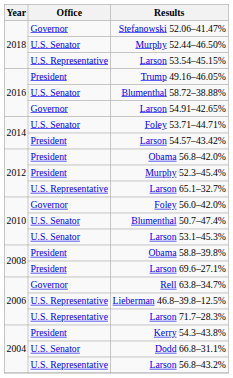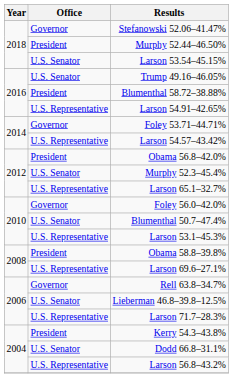Murphy 52.44–46.50% | Office: U.S. Senator -> President
Larson 53.54–45.15% | Office: U.S. Representative -> U.S. Senator
Trump 49.16–46.05% | Office: President -> U.S. Senator
Blumenthal 58.72–38.88% | Office: U.S. Senator -> President
Larson 54.91–42.65% | Office: Governor -> U.S. Representative
Foley 53.71–44.71% | Office: U.S. Senator -> Governor
Larson 54.57–43.42% | Office: President -> U.S. Representative
Murphy 52.3–45.4% | Office: President -> U.S. Senator
Larson 53.1–45.3% | Office: U.S. Senator -> U.S. Representative
Larson 69.6–27.1% | Office: President -> U.S. Representative
Lieberman 46.8–39.8–12.5% | Office: U.S. Representative -> U.S. Senator
